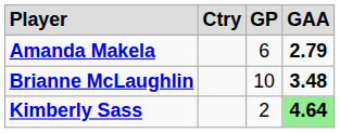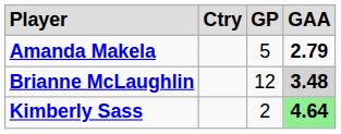Amanda Makela | column 3: 6 -> 5
Brianne McLaughlin | column 3: 10 -> 12
Brianne McLaughlin | column 4: no background -> lightgrey background
